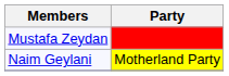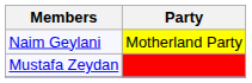rows swapped: Naim Geylani <-> Mustafa Zeydan
